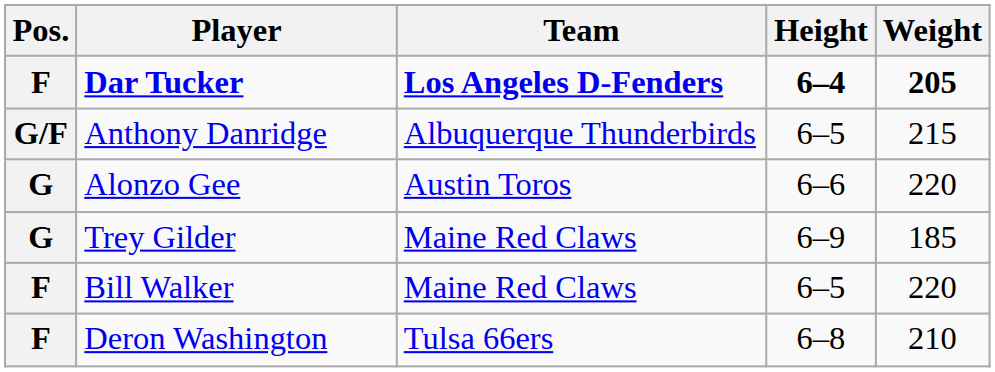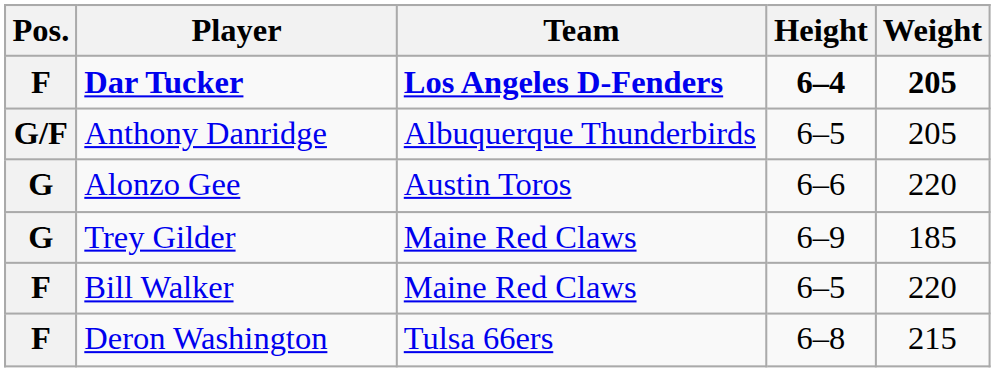Anthony Danridge | Weight: 215 -> 205
Deron Washington | Weight: 210 -> 215
